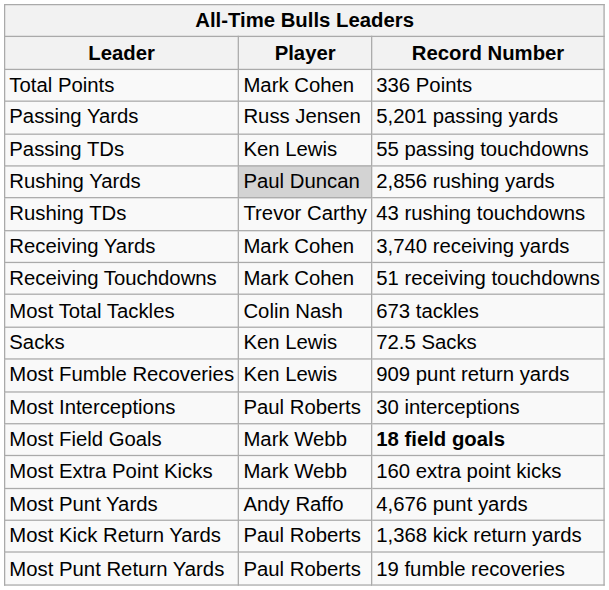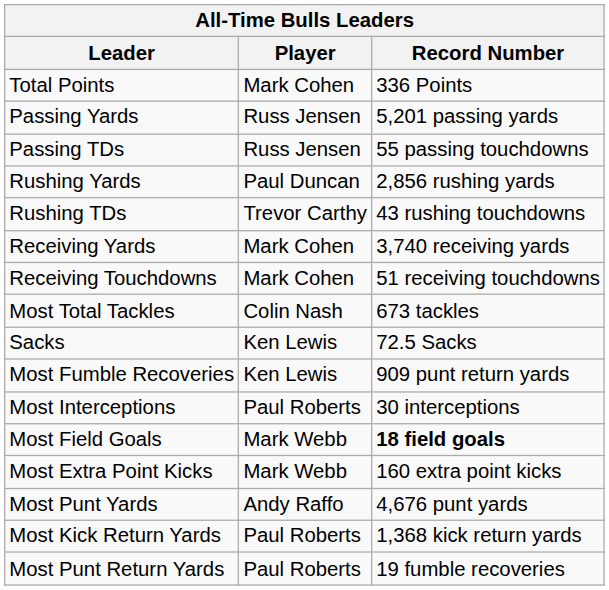Passing TDs | Player: Ken Lewis -> Russ Jensen
Rushing Yards | Player: lightgrey background -> no background
